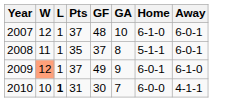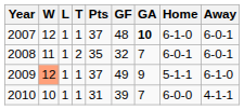+ column: T | 1 | 2 | 1 | 1
2007 | GA: normal -> bold
2008 | GF: 37 -> 32
2008 | GA: 8 -> 7
2008 | Home: 5-1-1 -> 6-0-1
2009 | Home: 6-0-1 -> 5-1-1
2010 | L: bold -> normal
2010 | GF: 30 -> 39
